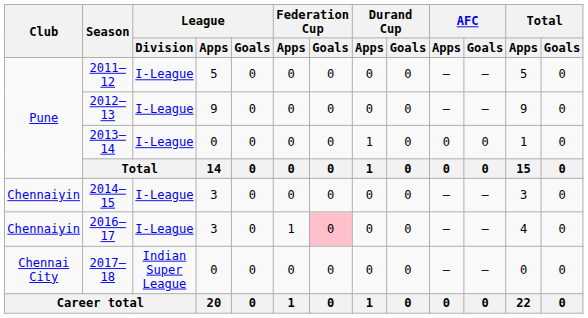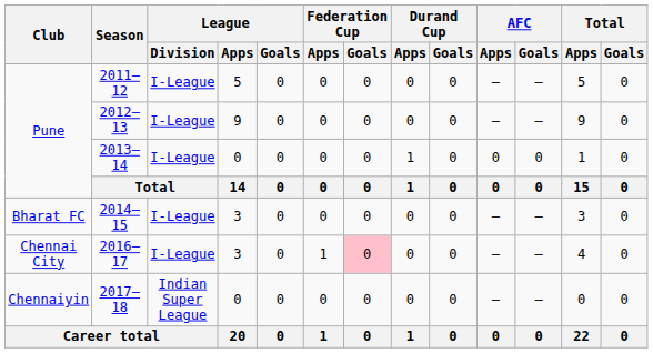2014–15 | Club: Chennaiyin -> Bharat FC
2016–17 | Club: Chennaiyin -> Chennai City
2017–18 | Club: Chennai City -> Chennaiyin
